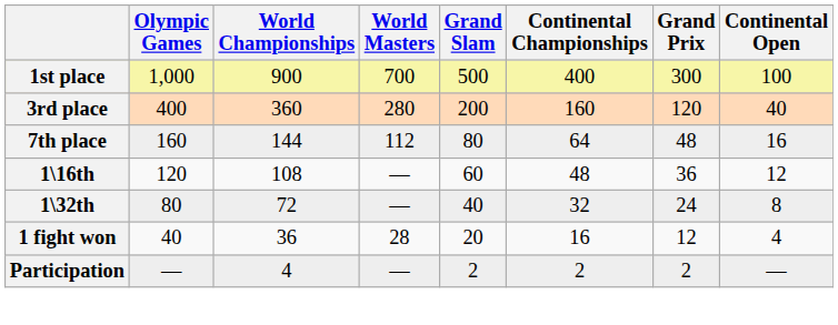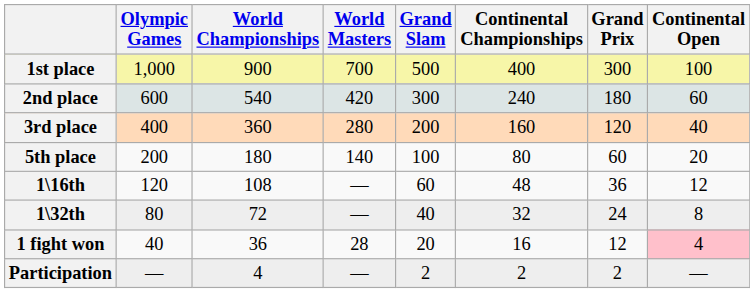+ row: 2nd place | 600 | 540 | 420 | 300 | 240 | 180 | 60
+ row: 5th place | 200 | 180 | 140 | 100 | 80 | 60 | 20
- row: 7th place | 160 | 144 | 112 | 80 | 64 | 48 | 16
1 fight won | Continental Open: no background -> pink background
